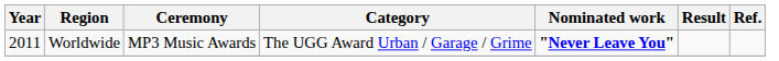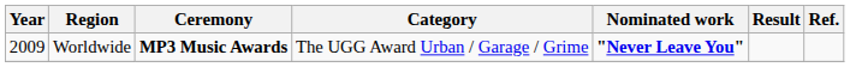Worldwide | Year: 2011 -> 2009
Worldwide | Ceremony: normal -> bold
